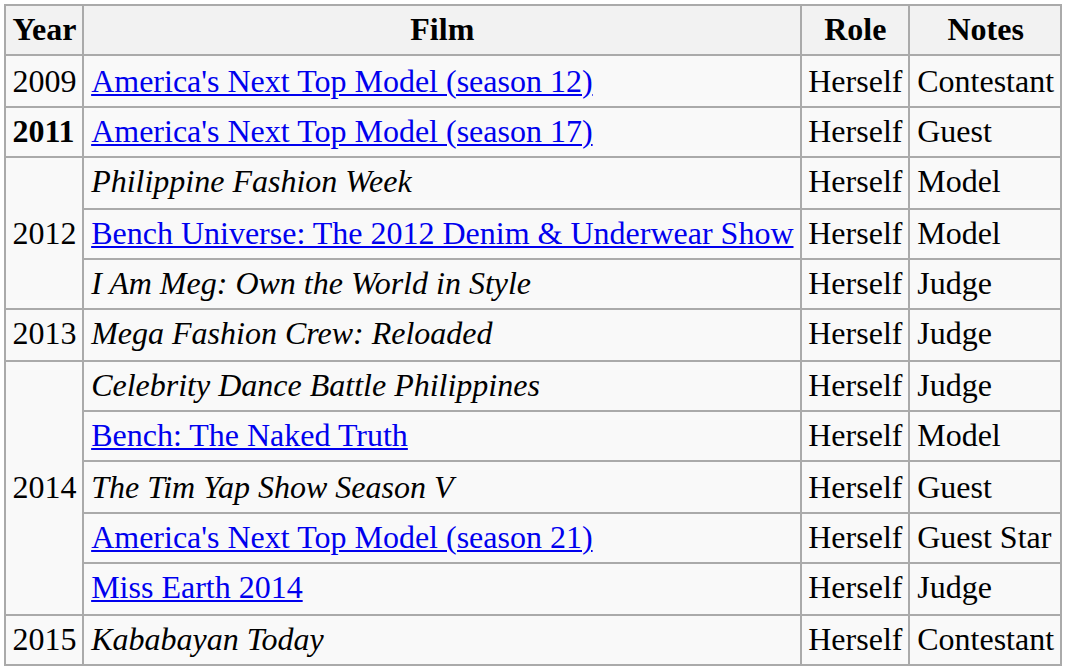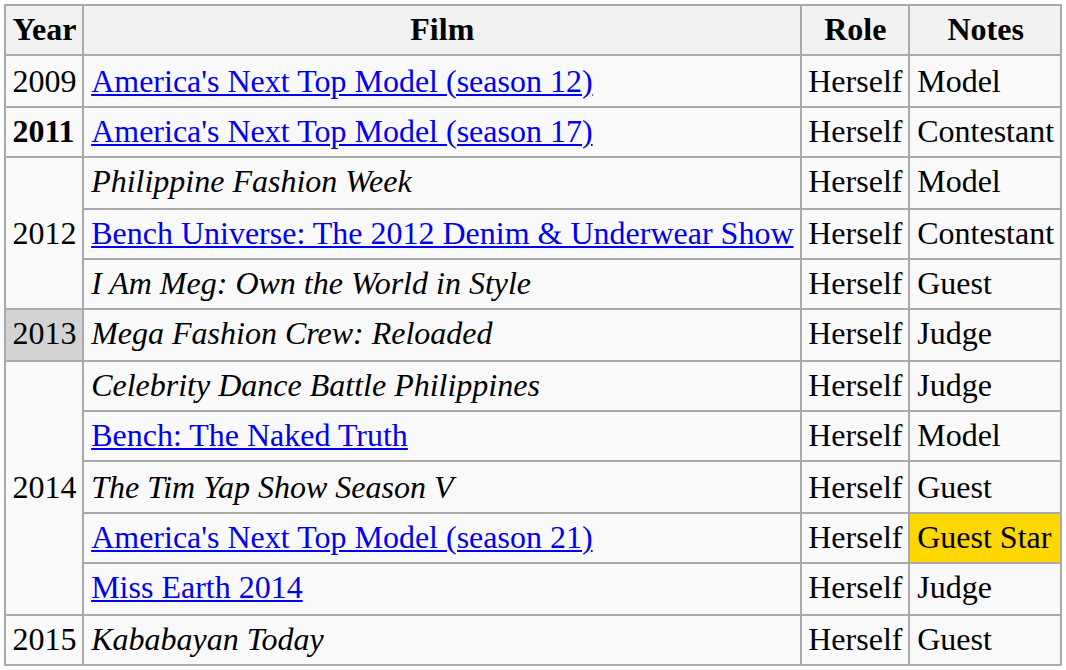America's Next Top Model (season 12) | Notes: Contestant -> Model
America's Next Top Model (season 17) | Notes: Guest -> Contestant
Bench Universe: The 2012 Denim & Underwear Show | Notes: Model -> Contestant
I Am Meg: Own the World in Style | Notes: Judge -> Guest
Mega Fashion Crew: Reloaded | Year: no background -> lightgrey background
America's Next Top Model (season 21) | Notes: no background -> gold background
Kababayan Today | Notes: Contestant -> Guest
